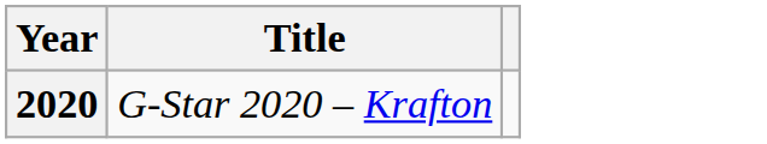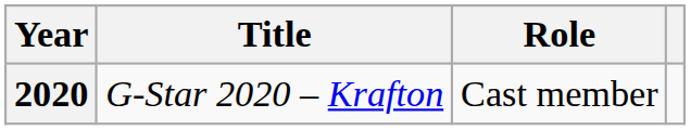+ column: Role | Cast member
